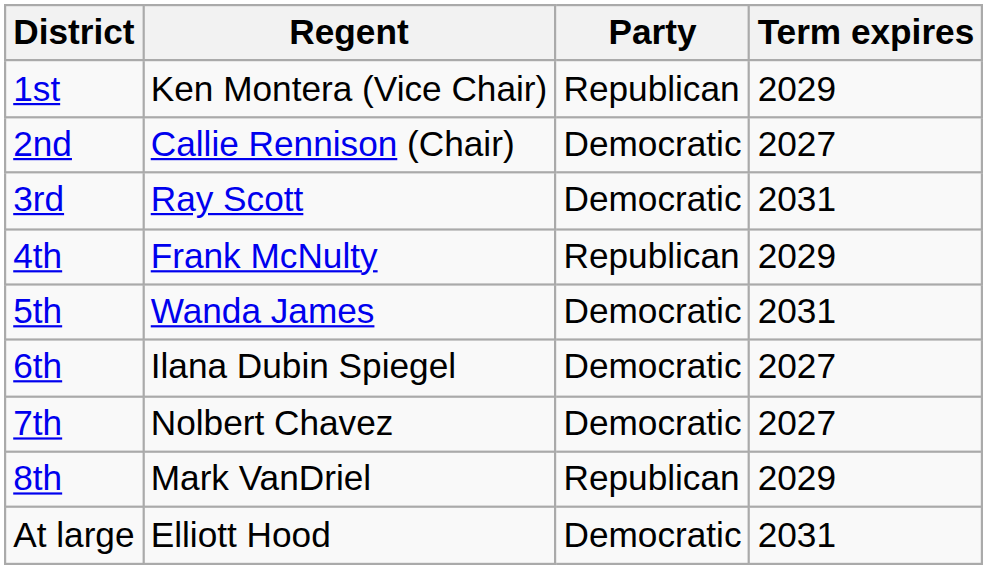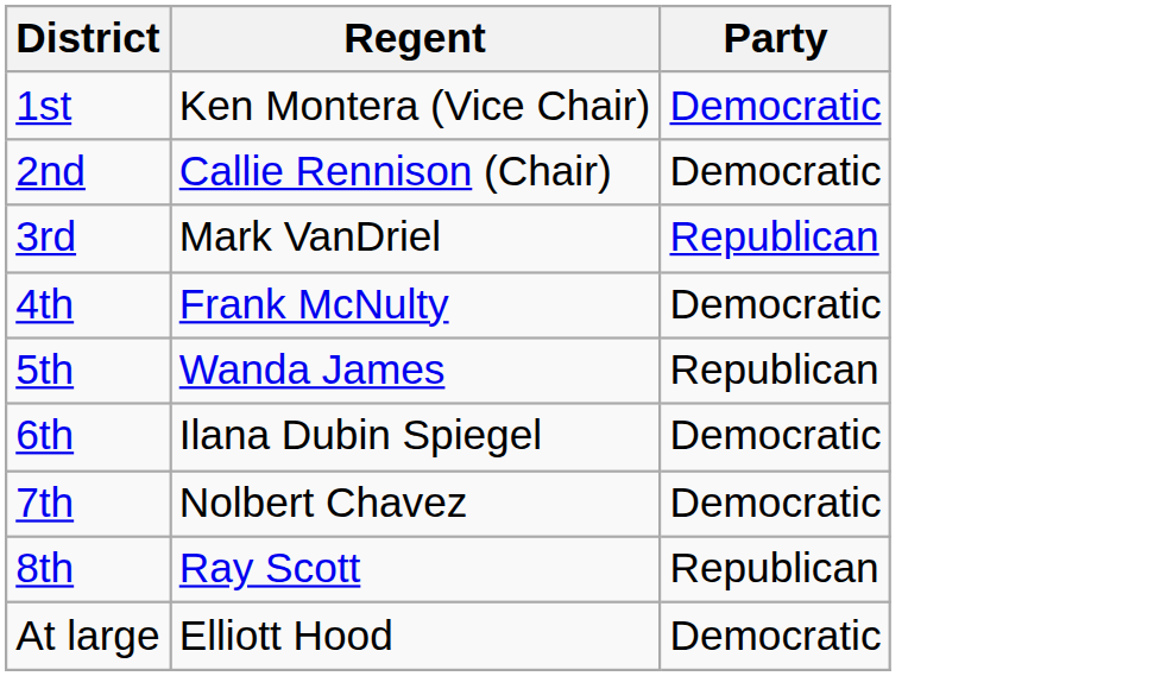- column: Term expires | 2029 | 2027 | 2031 | 2029 | 2031 | 2027 | 2027 | 2029 | 2031
1st | Party: Republican -> Democratic
3rd | Regent: Ray Scott -> Mark VanDriel
3rd | Party: Democratic -> Republican
4th | Party: Republican -> Democratic
5th | Party: Democratic -> Republican
8th | Regent: Mark VanDriel -> Ray Scott
